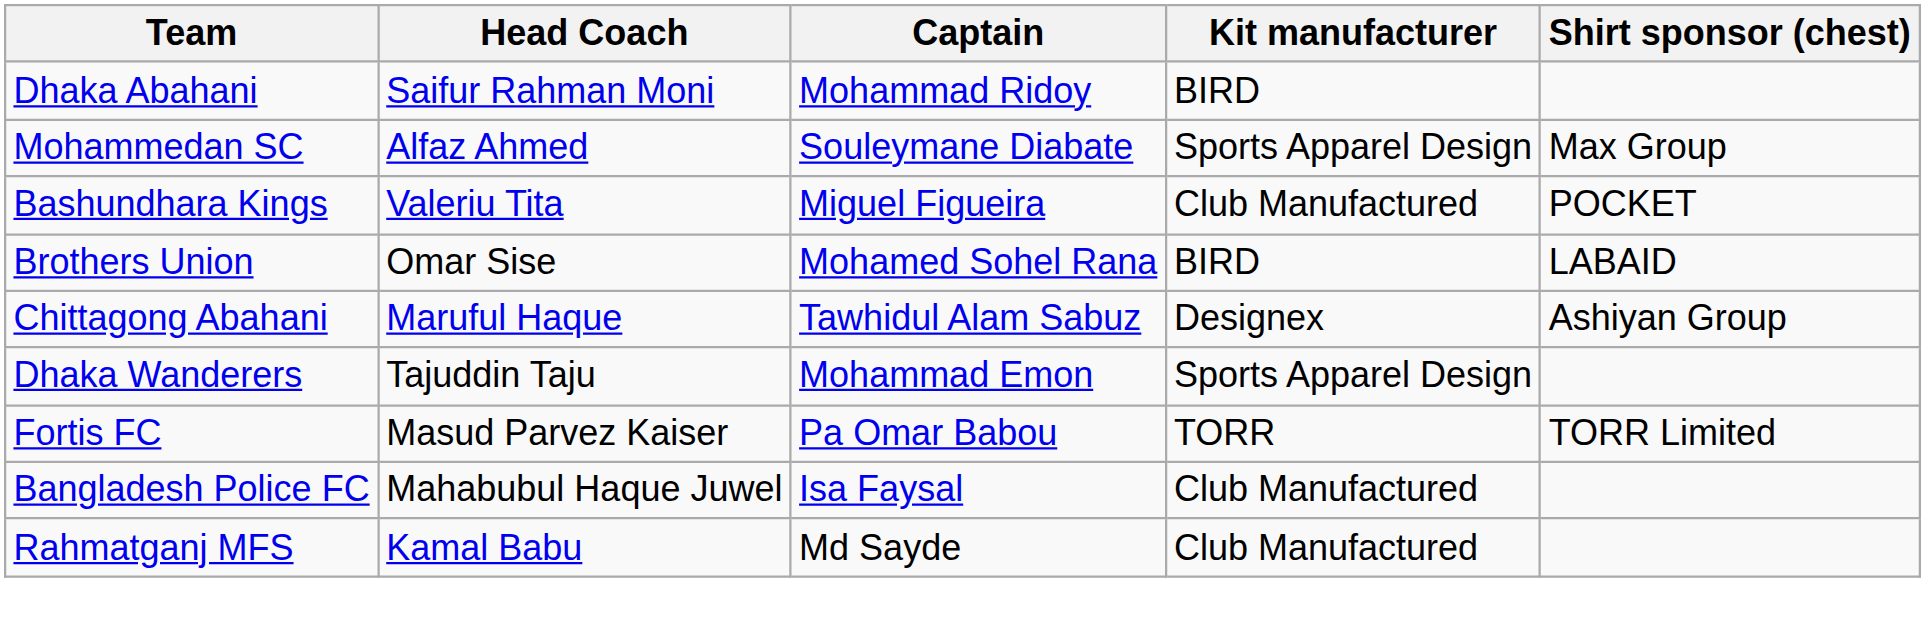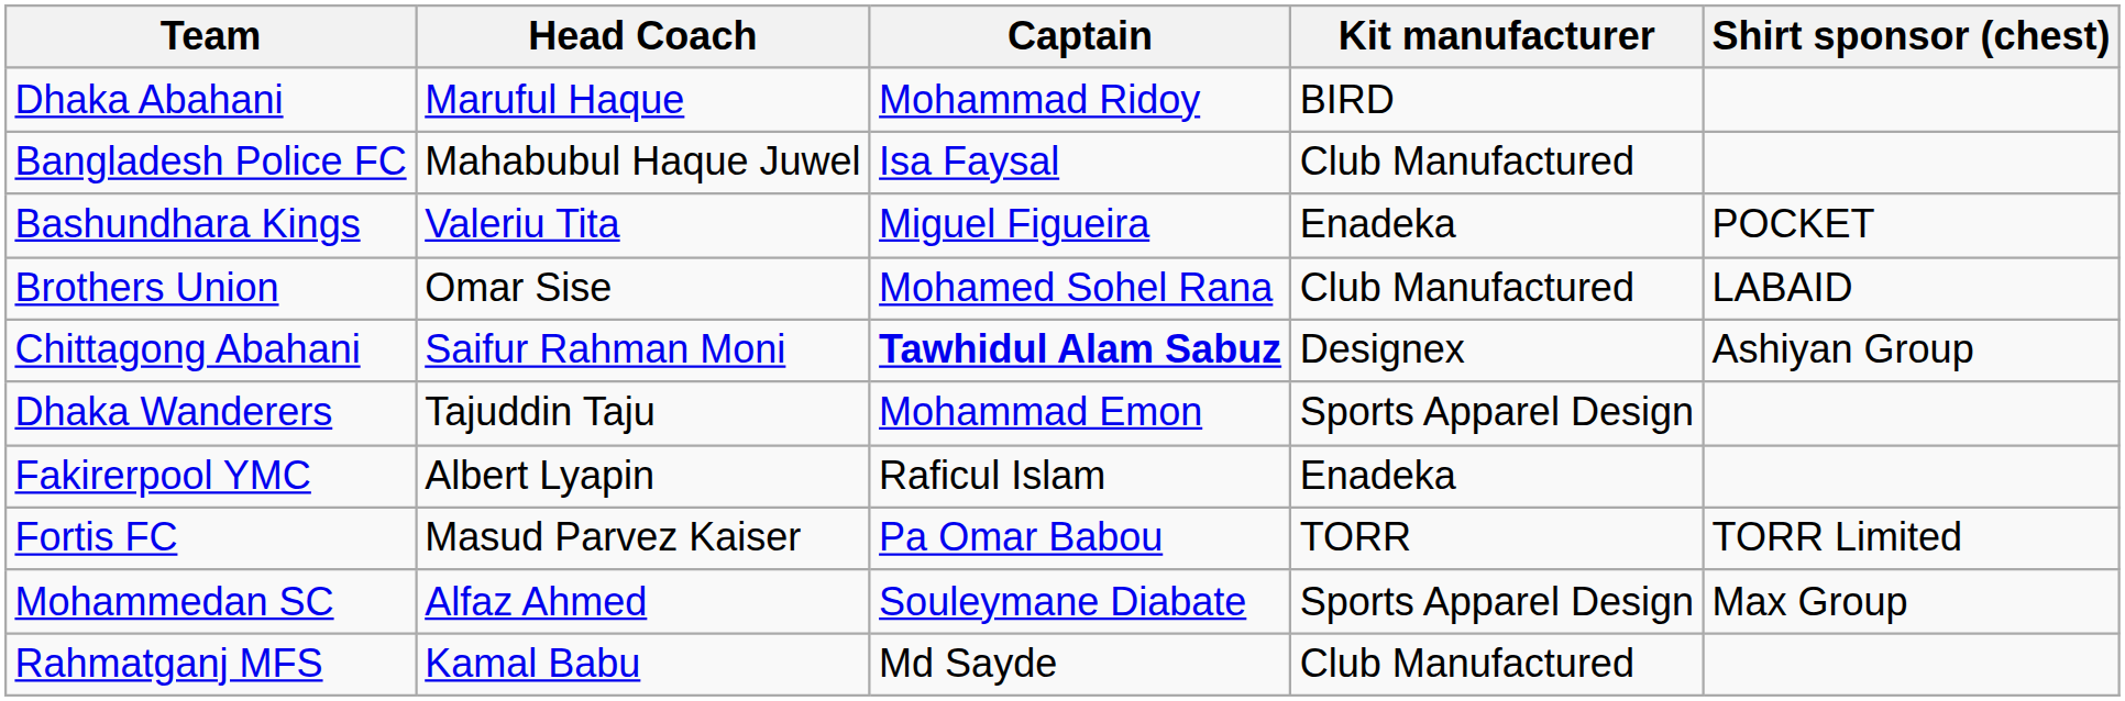Dhaka Abahani | Head Coach: Saifur Rahman Moni -> Maruful Haque
rows swapped: Bangladesh Police FC <-> Mohammedan SC
Bashundhara Kings | Kit manufacturer: Club Manufactured -> Enadeka
Brothers Union | Kit manufacturer: BIRD -> Club Manufactured
Chittagong Abahani | Head Coach: Maruful Haque -> Saifur Rahman Moni
Chittagong Abahani | Captain: normal -> bold
+ row: Fakirerpool YMC | Albert Lyapin | Raficul Islam | Enadeka
